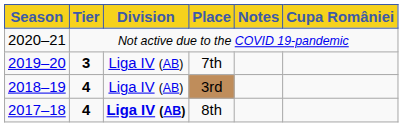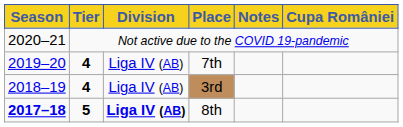7th | Tier: 3 -> 4
8th | Season: normal -> bold
8th | Tier: 4 -> 5
